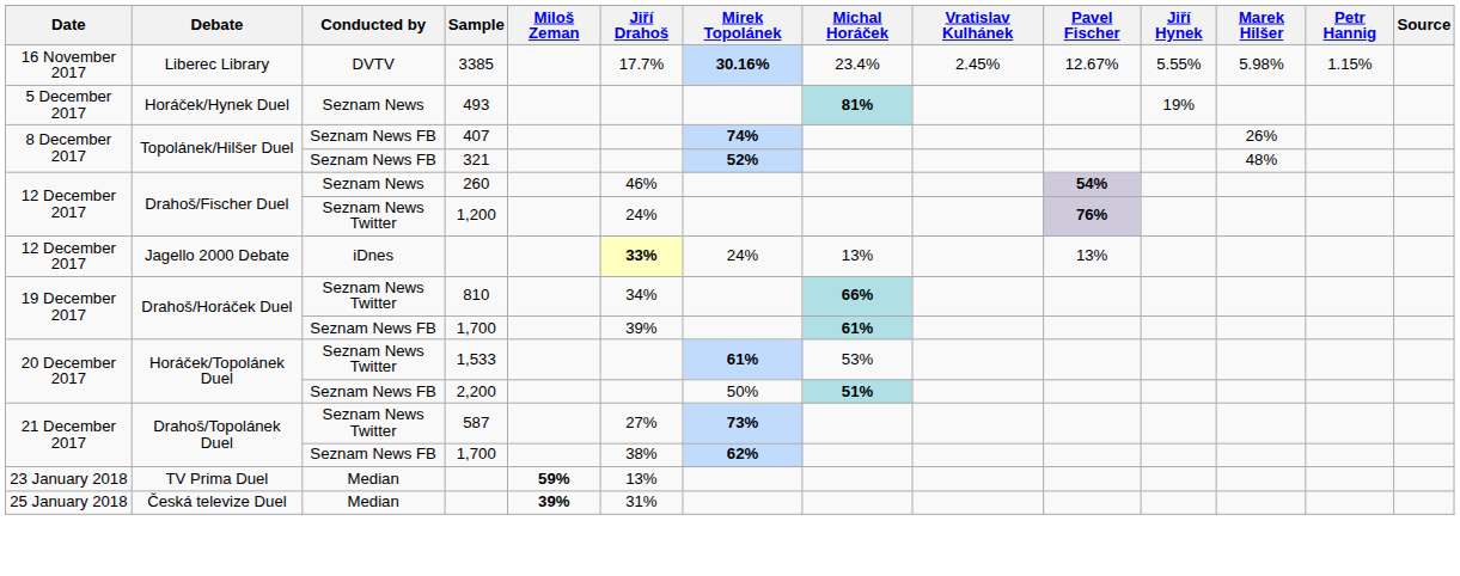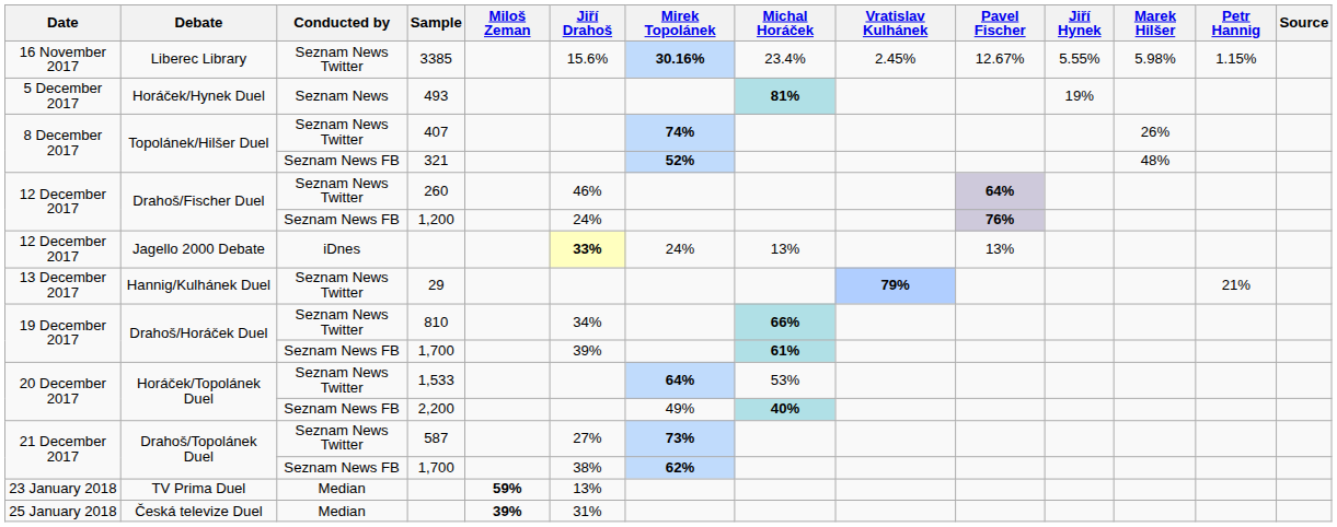3385 | Conducted by: DVTV -> Seznam News Twitter
3385 | Jiří Drahoš: 17.7% -> 15.6%
407 | Conducted by: Seznam News FB -> Seznam News Twitter
260 | Conducted by: Seznam News -> Seznam News Twitter
260 | Pavel Fischer: 54% -> 64%
1,200 | Conducted by: Seznam News Twitter -> Seznam News FB
+ row: 13 December 2017 | Hannig/Kulhánek Duel | Seznam News Twitter | 29 | 79% | 21%
1,533 | Mirek Topolánek: 61% -> 64%
2,200 | Mirek Topolánek: 50% -> 49%
2,200 | Michal Horáček: 51% -> 40%
